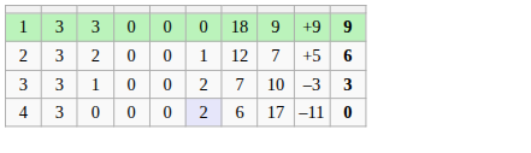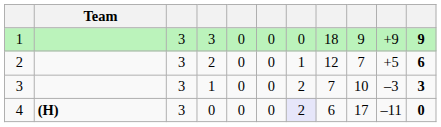+ column: Team | (H)
